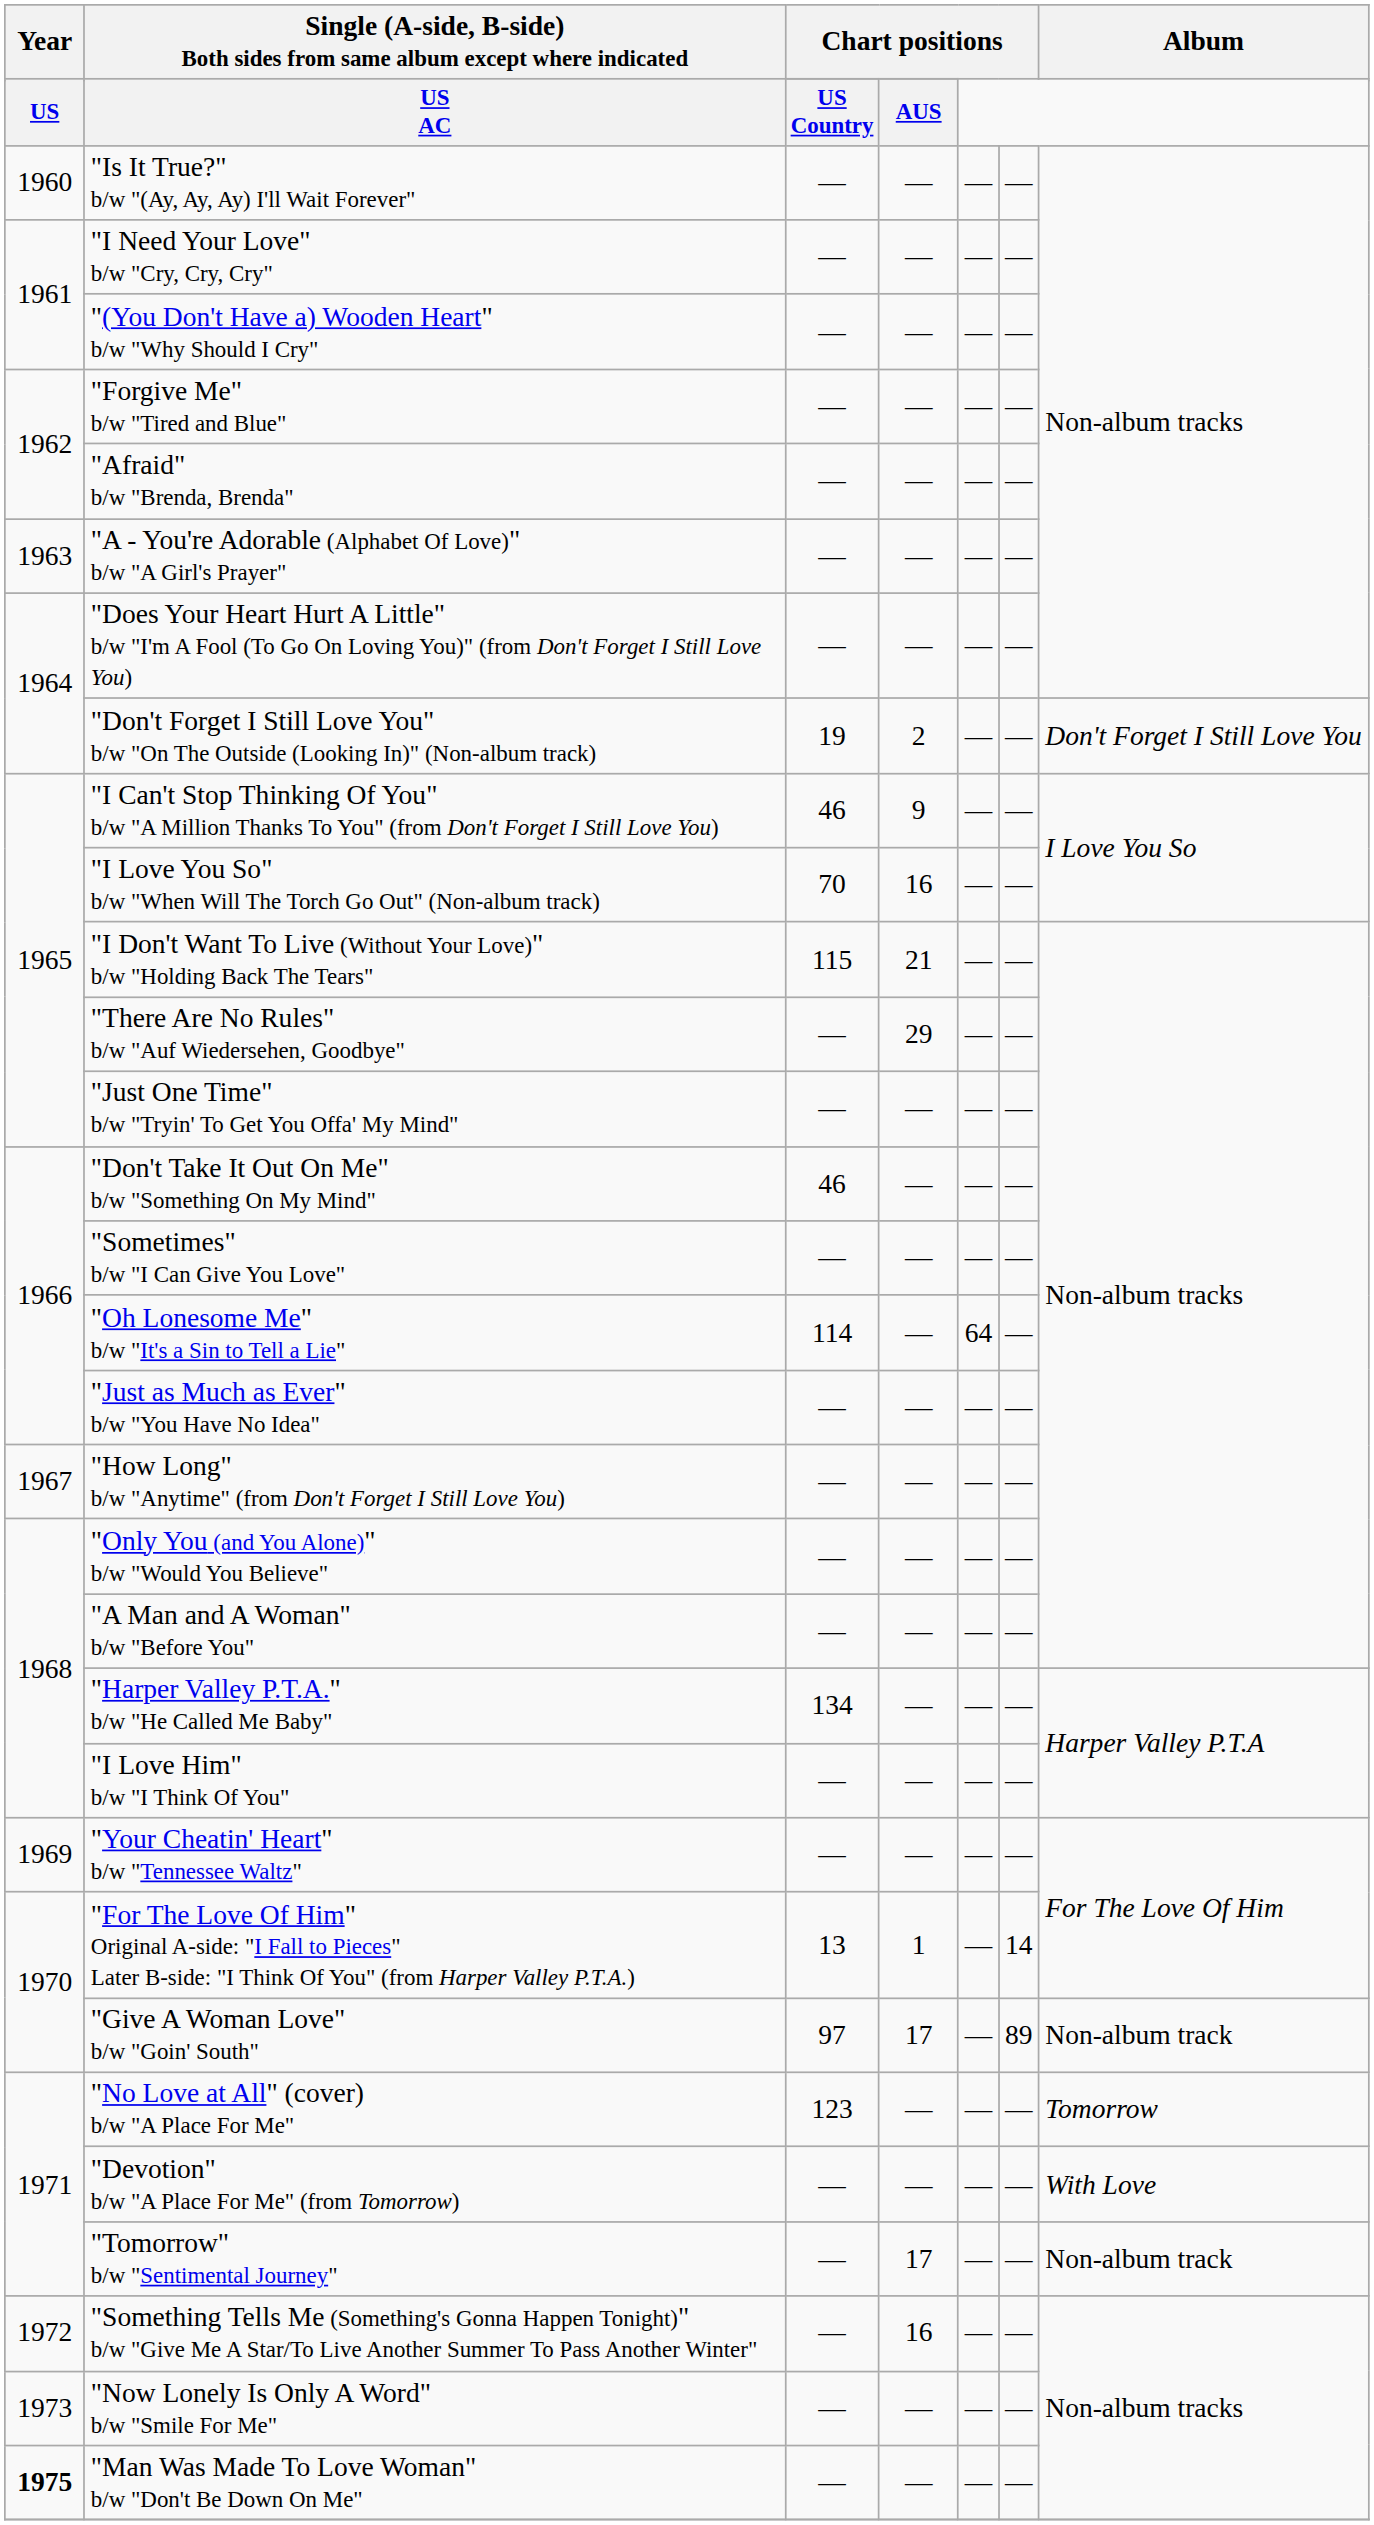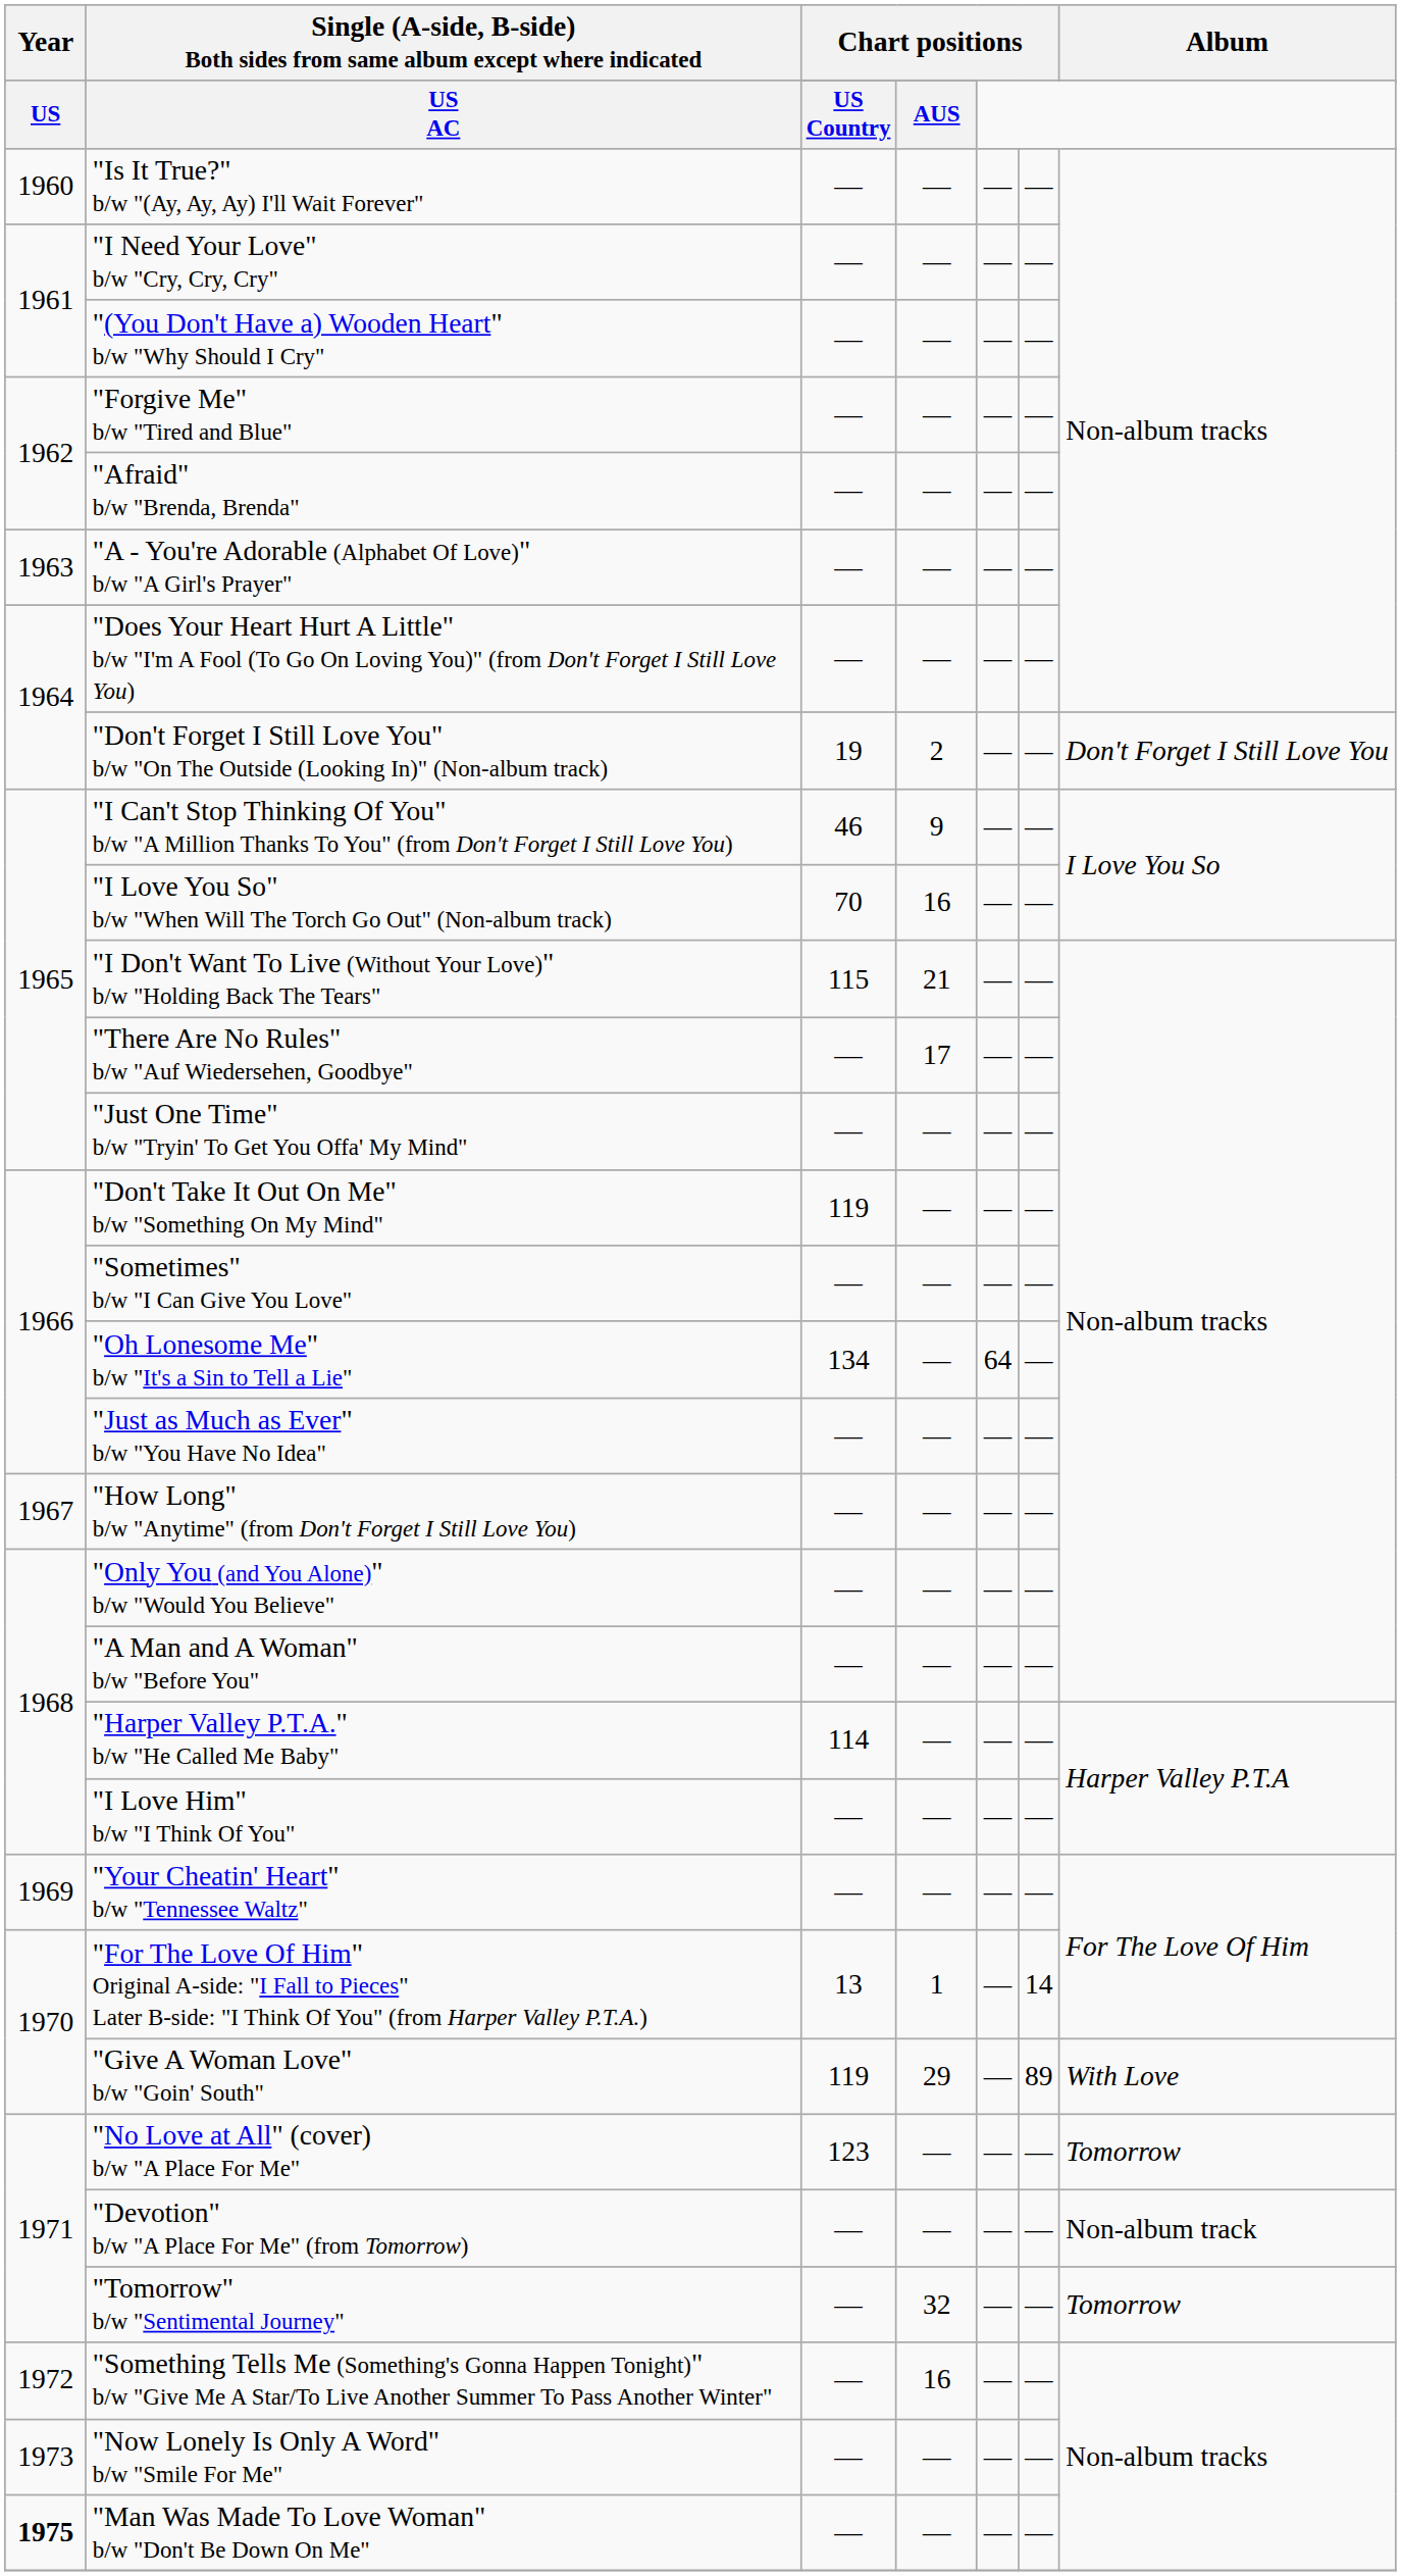"There Are No Rules" b/w "Auf Wiedersehen, Goodbye" | column 4: 29 -> 17
"Don't Take It Out On Me" b/w "Something On My Mind" | column 3: 46 -> 119
"Oh Lonesome Me" b/w "It's a Sin to Tell a Lie" | column 3: 114 -> 134
"Harper Valley P.T.A." b/w "He Called Me Baby" | column 3: 134 -> 114
"Give A Woman Love" b/w "Goin' South" | column 3: 97 -> 119
"Give A Woman Love" b/w "Goin' South" | column 4: 17 -> 29
"Give A Woman Love" b/w "Goin' South" | Album: Non-album track -> With Love
"Devotion" b/w "A Place For Me" (from Tomorrow) | Album: With Love -> Non-album track
"Tomorrow" b/w "Sentimental Journey" | column 4: 17 -> 32
"Tomorrow" b/w "Sentimental Journey" | Album: Non-album track -> Tomorrow
